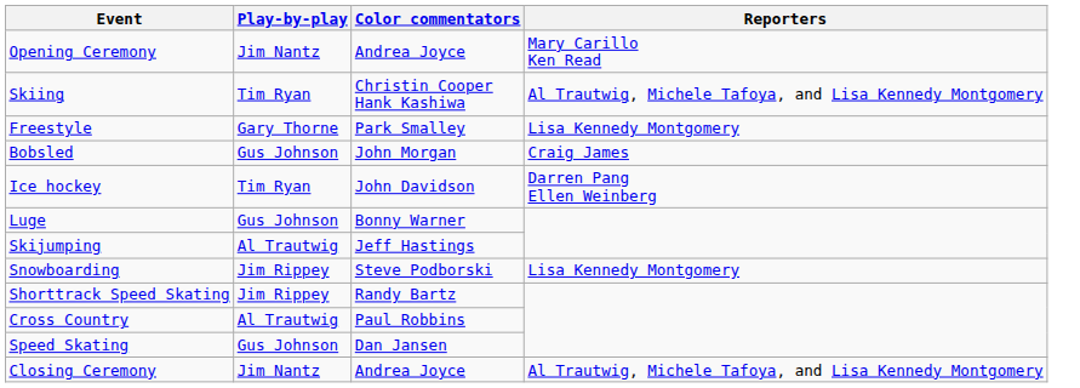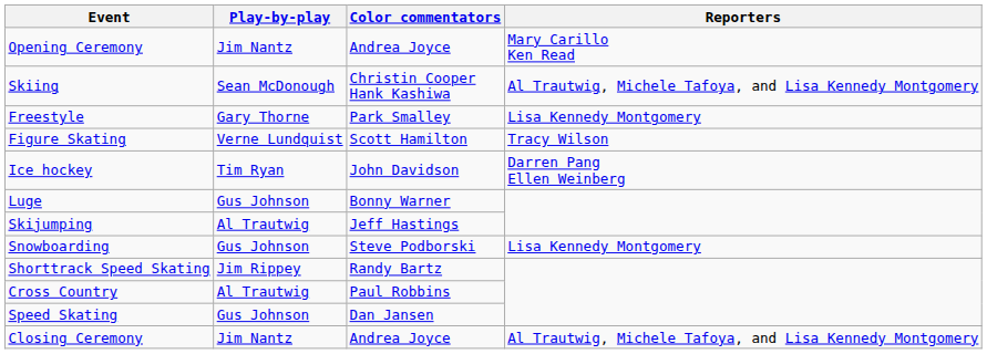Skiing | Play-by-play: Tim Ryan -> Sean McDonough
- row: Bobsled | Gus Johnson | John Morgan | Craig James
+ row: Figure Skating | Verne Lundquist | Scott Hamilton | Tracy Wilson
Snowboarding | Play-by-play: Jim Rippey -> Gus Johnson
